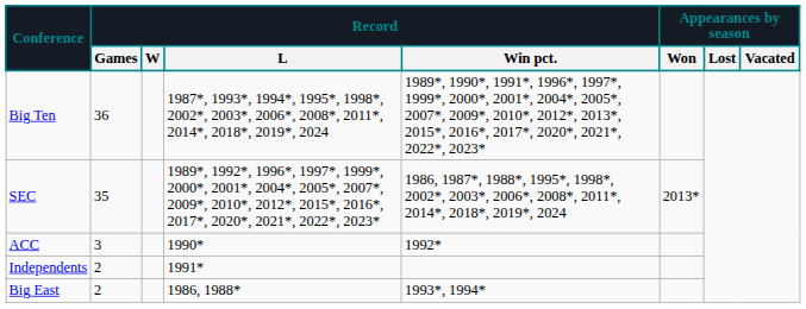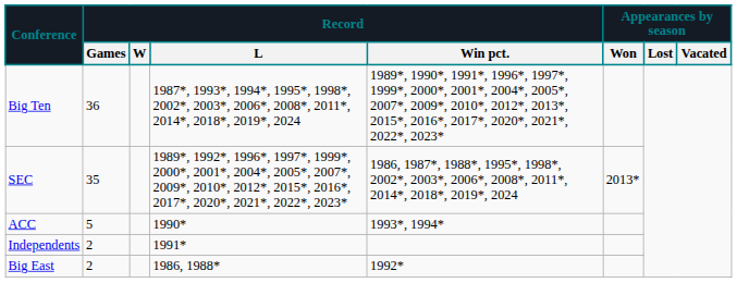ACC | Record / Games: 3 -> 5
ACC | Record / Win pct.: 1992* -> 1993*, 1994*
Big East | Record / Win pct.: 1993*, 1994* -> 1992*
